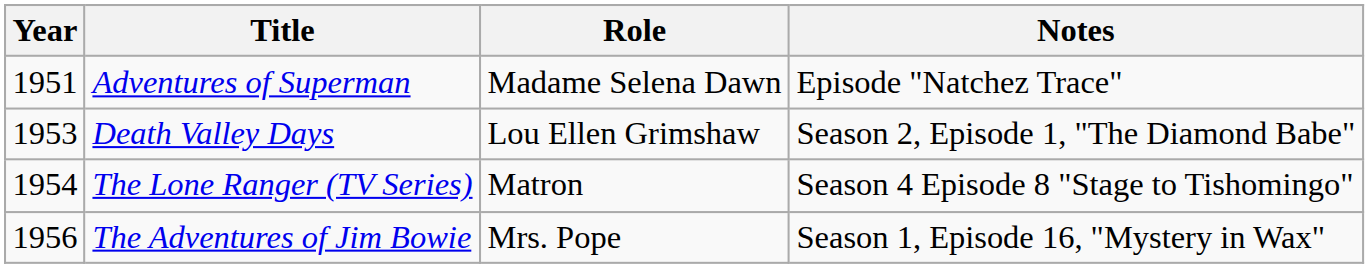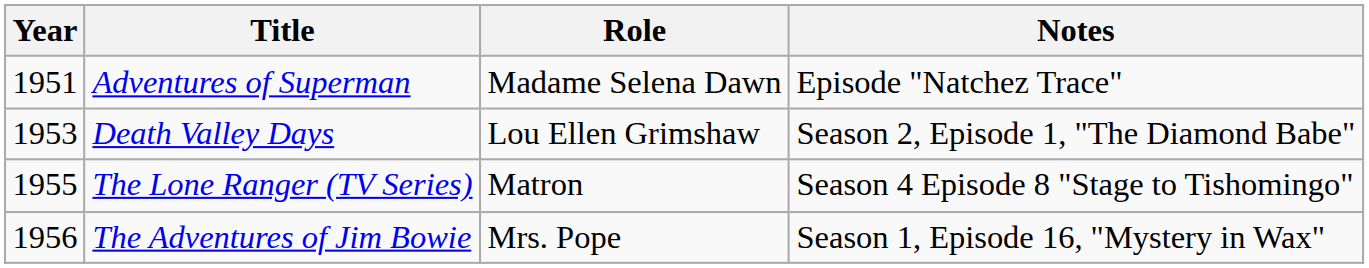The Lone Ranger (TV Series) | Year: 1954 -> 1955
